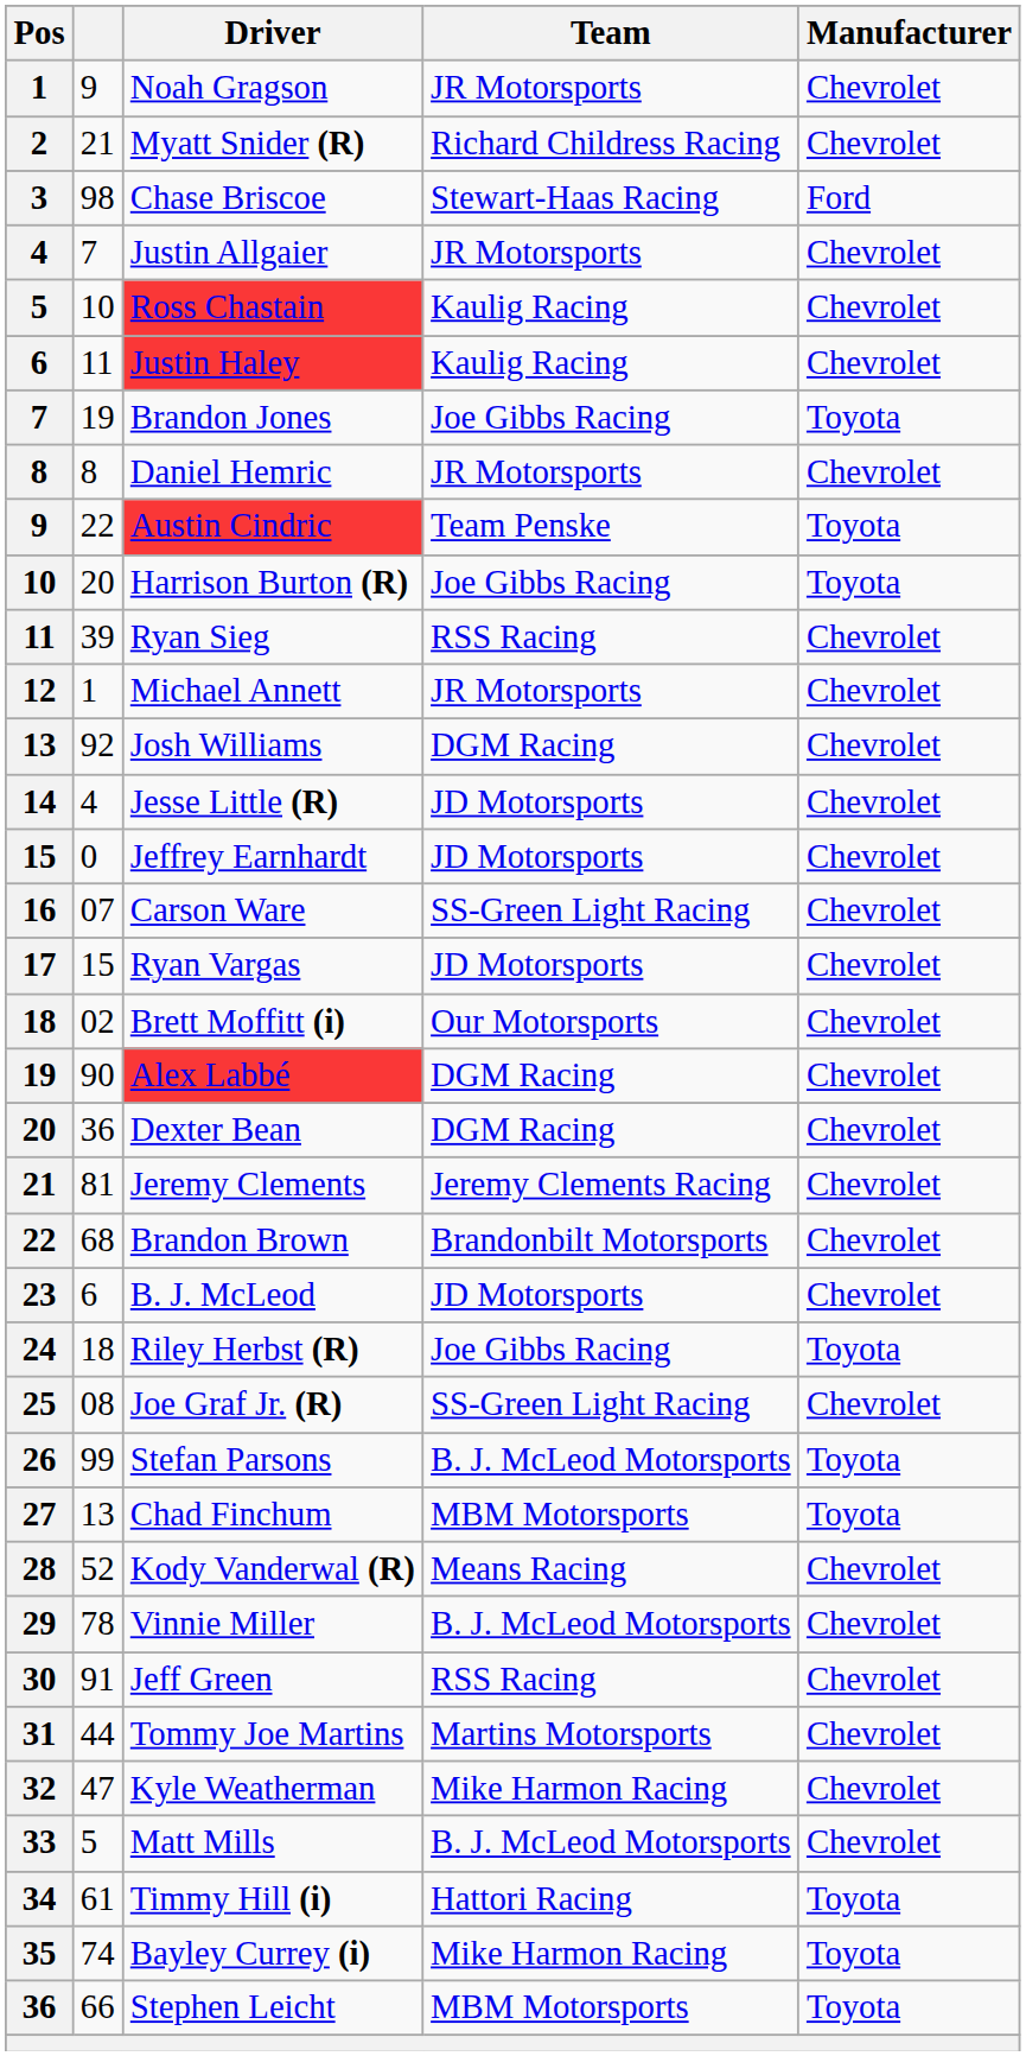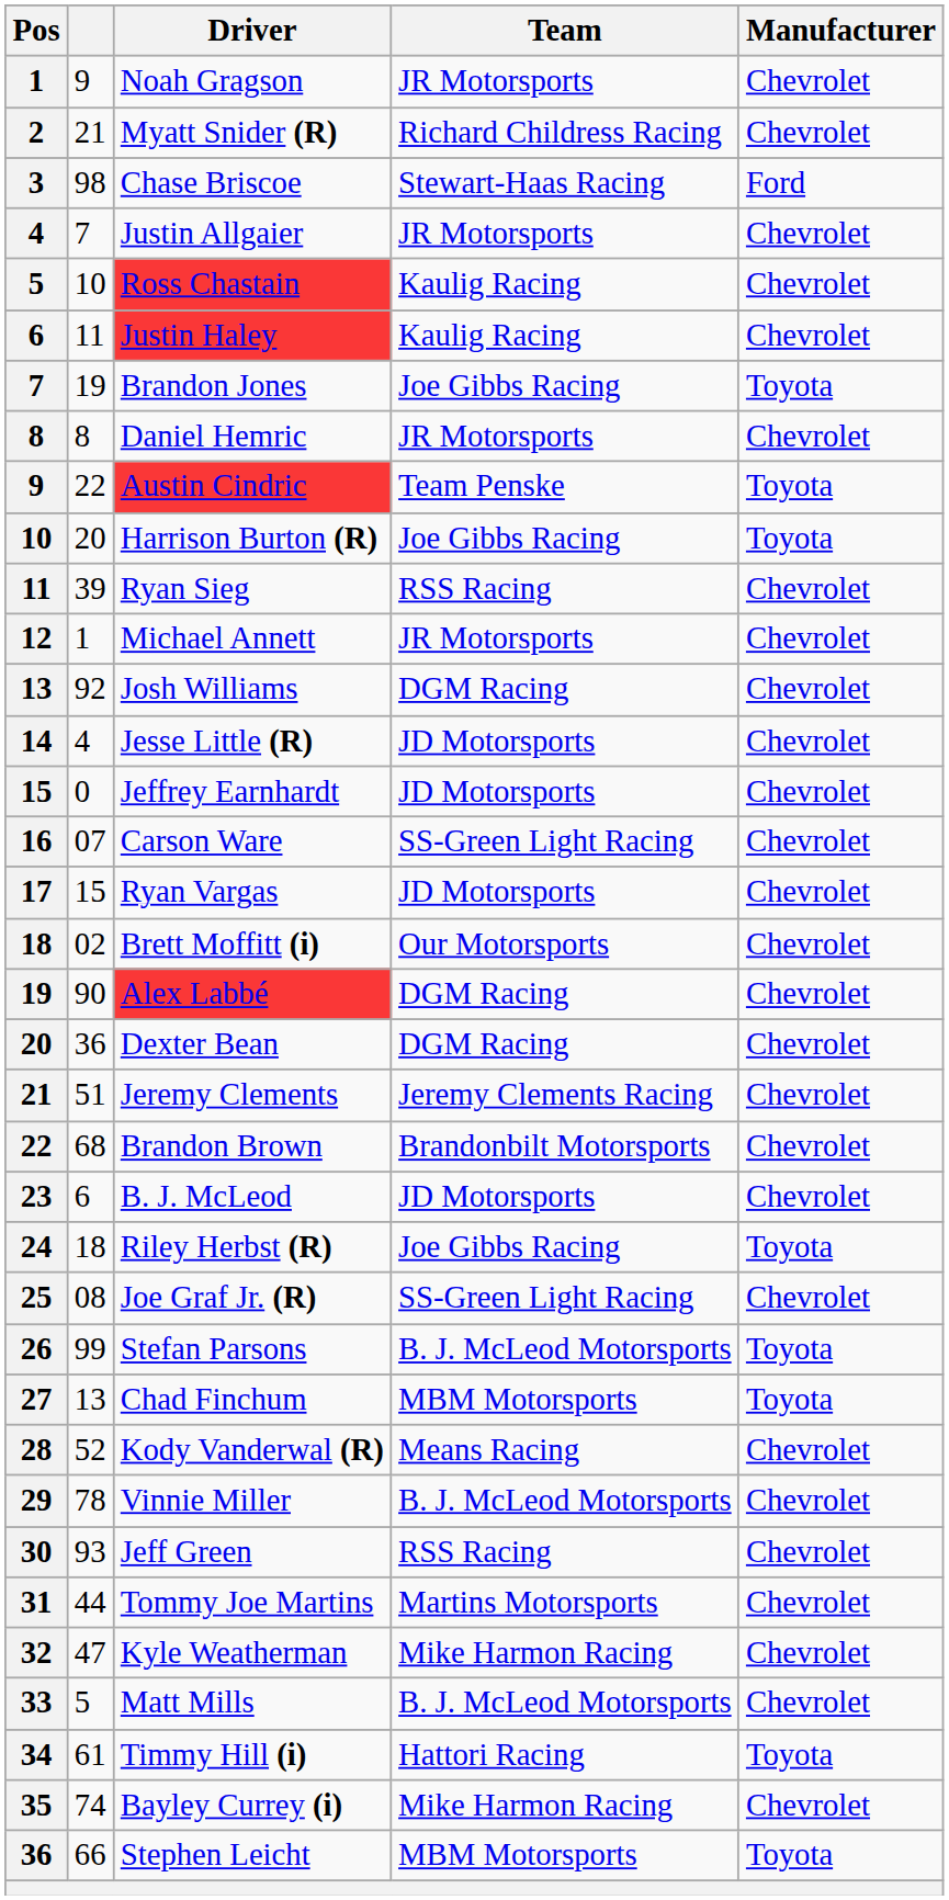Jeremy Clements | column 2: 81 -> 51
Jeff Green | column 2: 91 -> 93
Bayley Currey (i) | Manufacturer: Toyota -> Chevrolet
